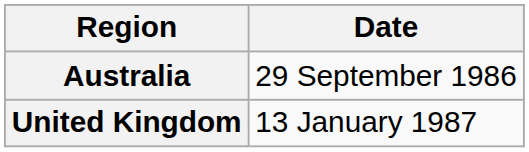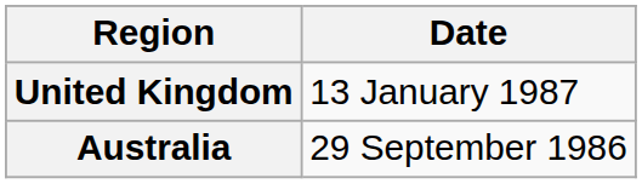rows swapped: Australia <-> United Kingdom
